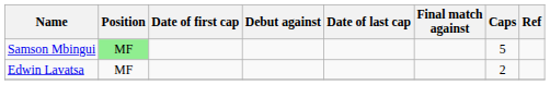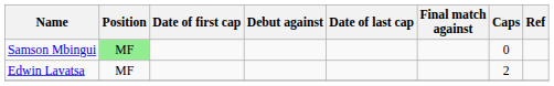Samson Mbingui | Caps: 5 -> 0
